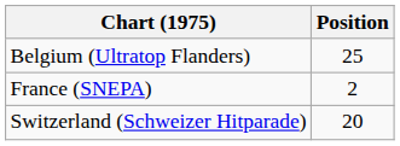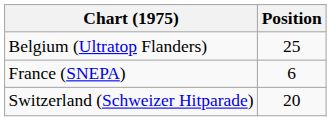France (SNEPA) | Position: 2 -> 6
